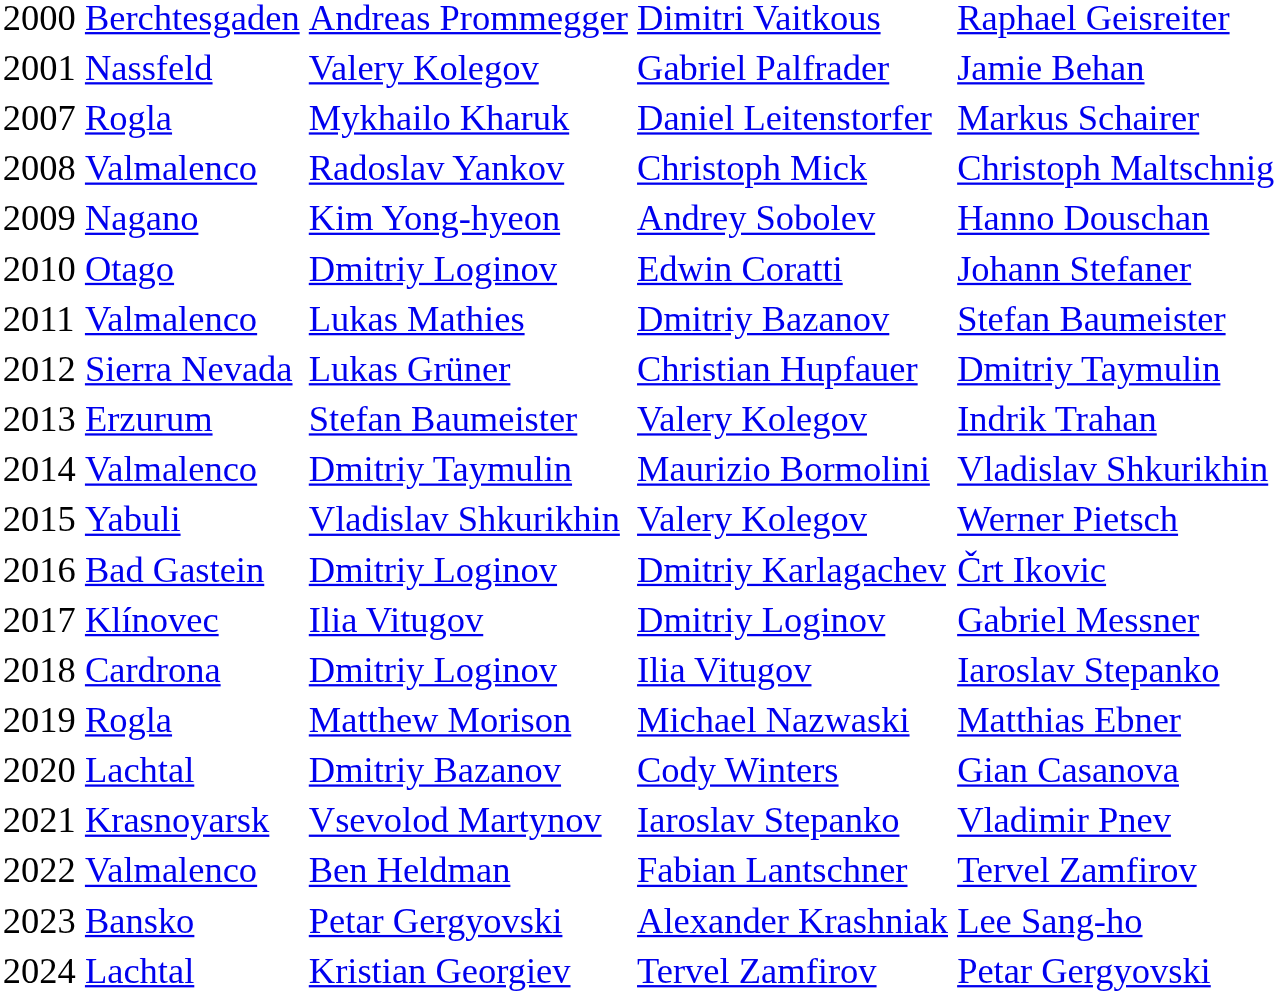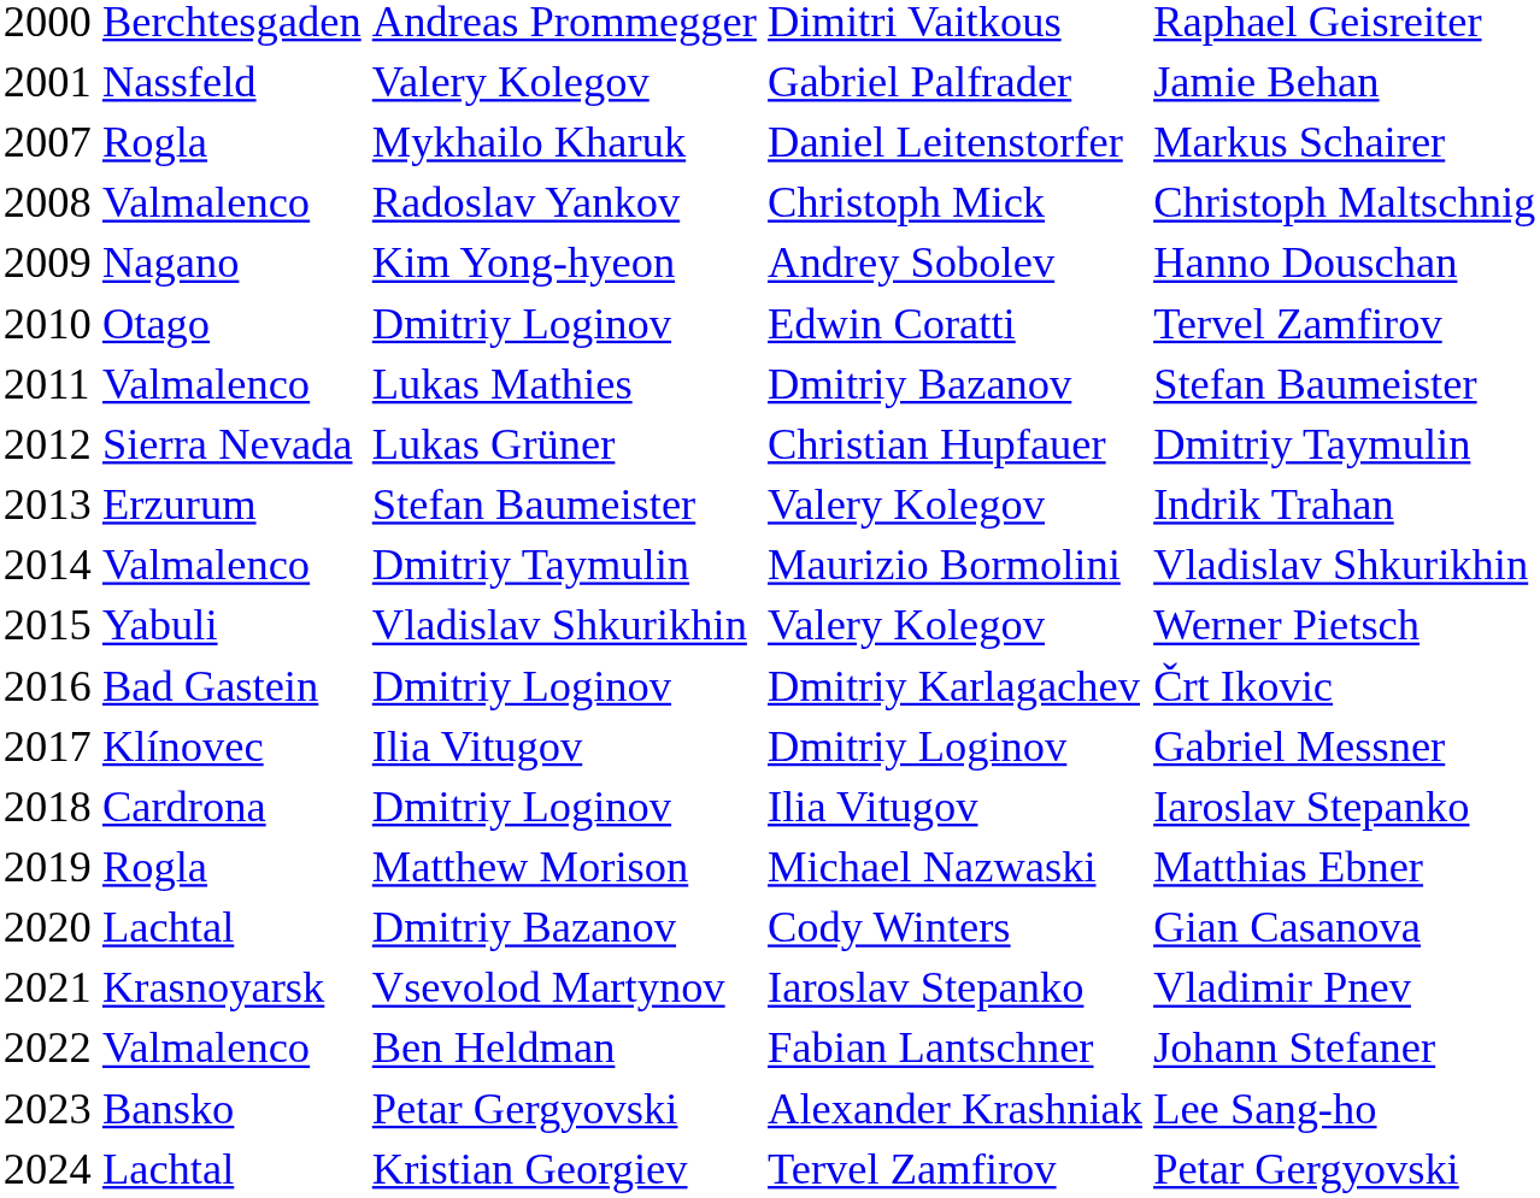Edwin Coratti | column 5: Johann Stefaner -> Tervel Zamfirov
Fabian Lantschner | column 5: Tervel Zamfirov -> Johann Stefaner
